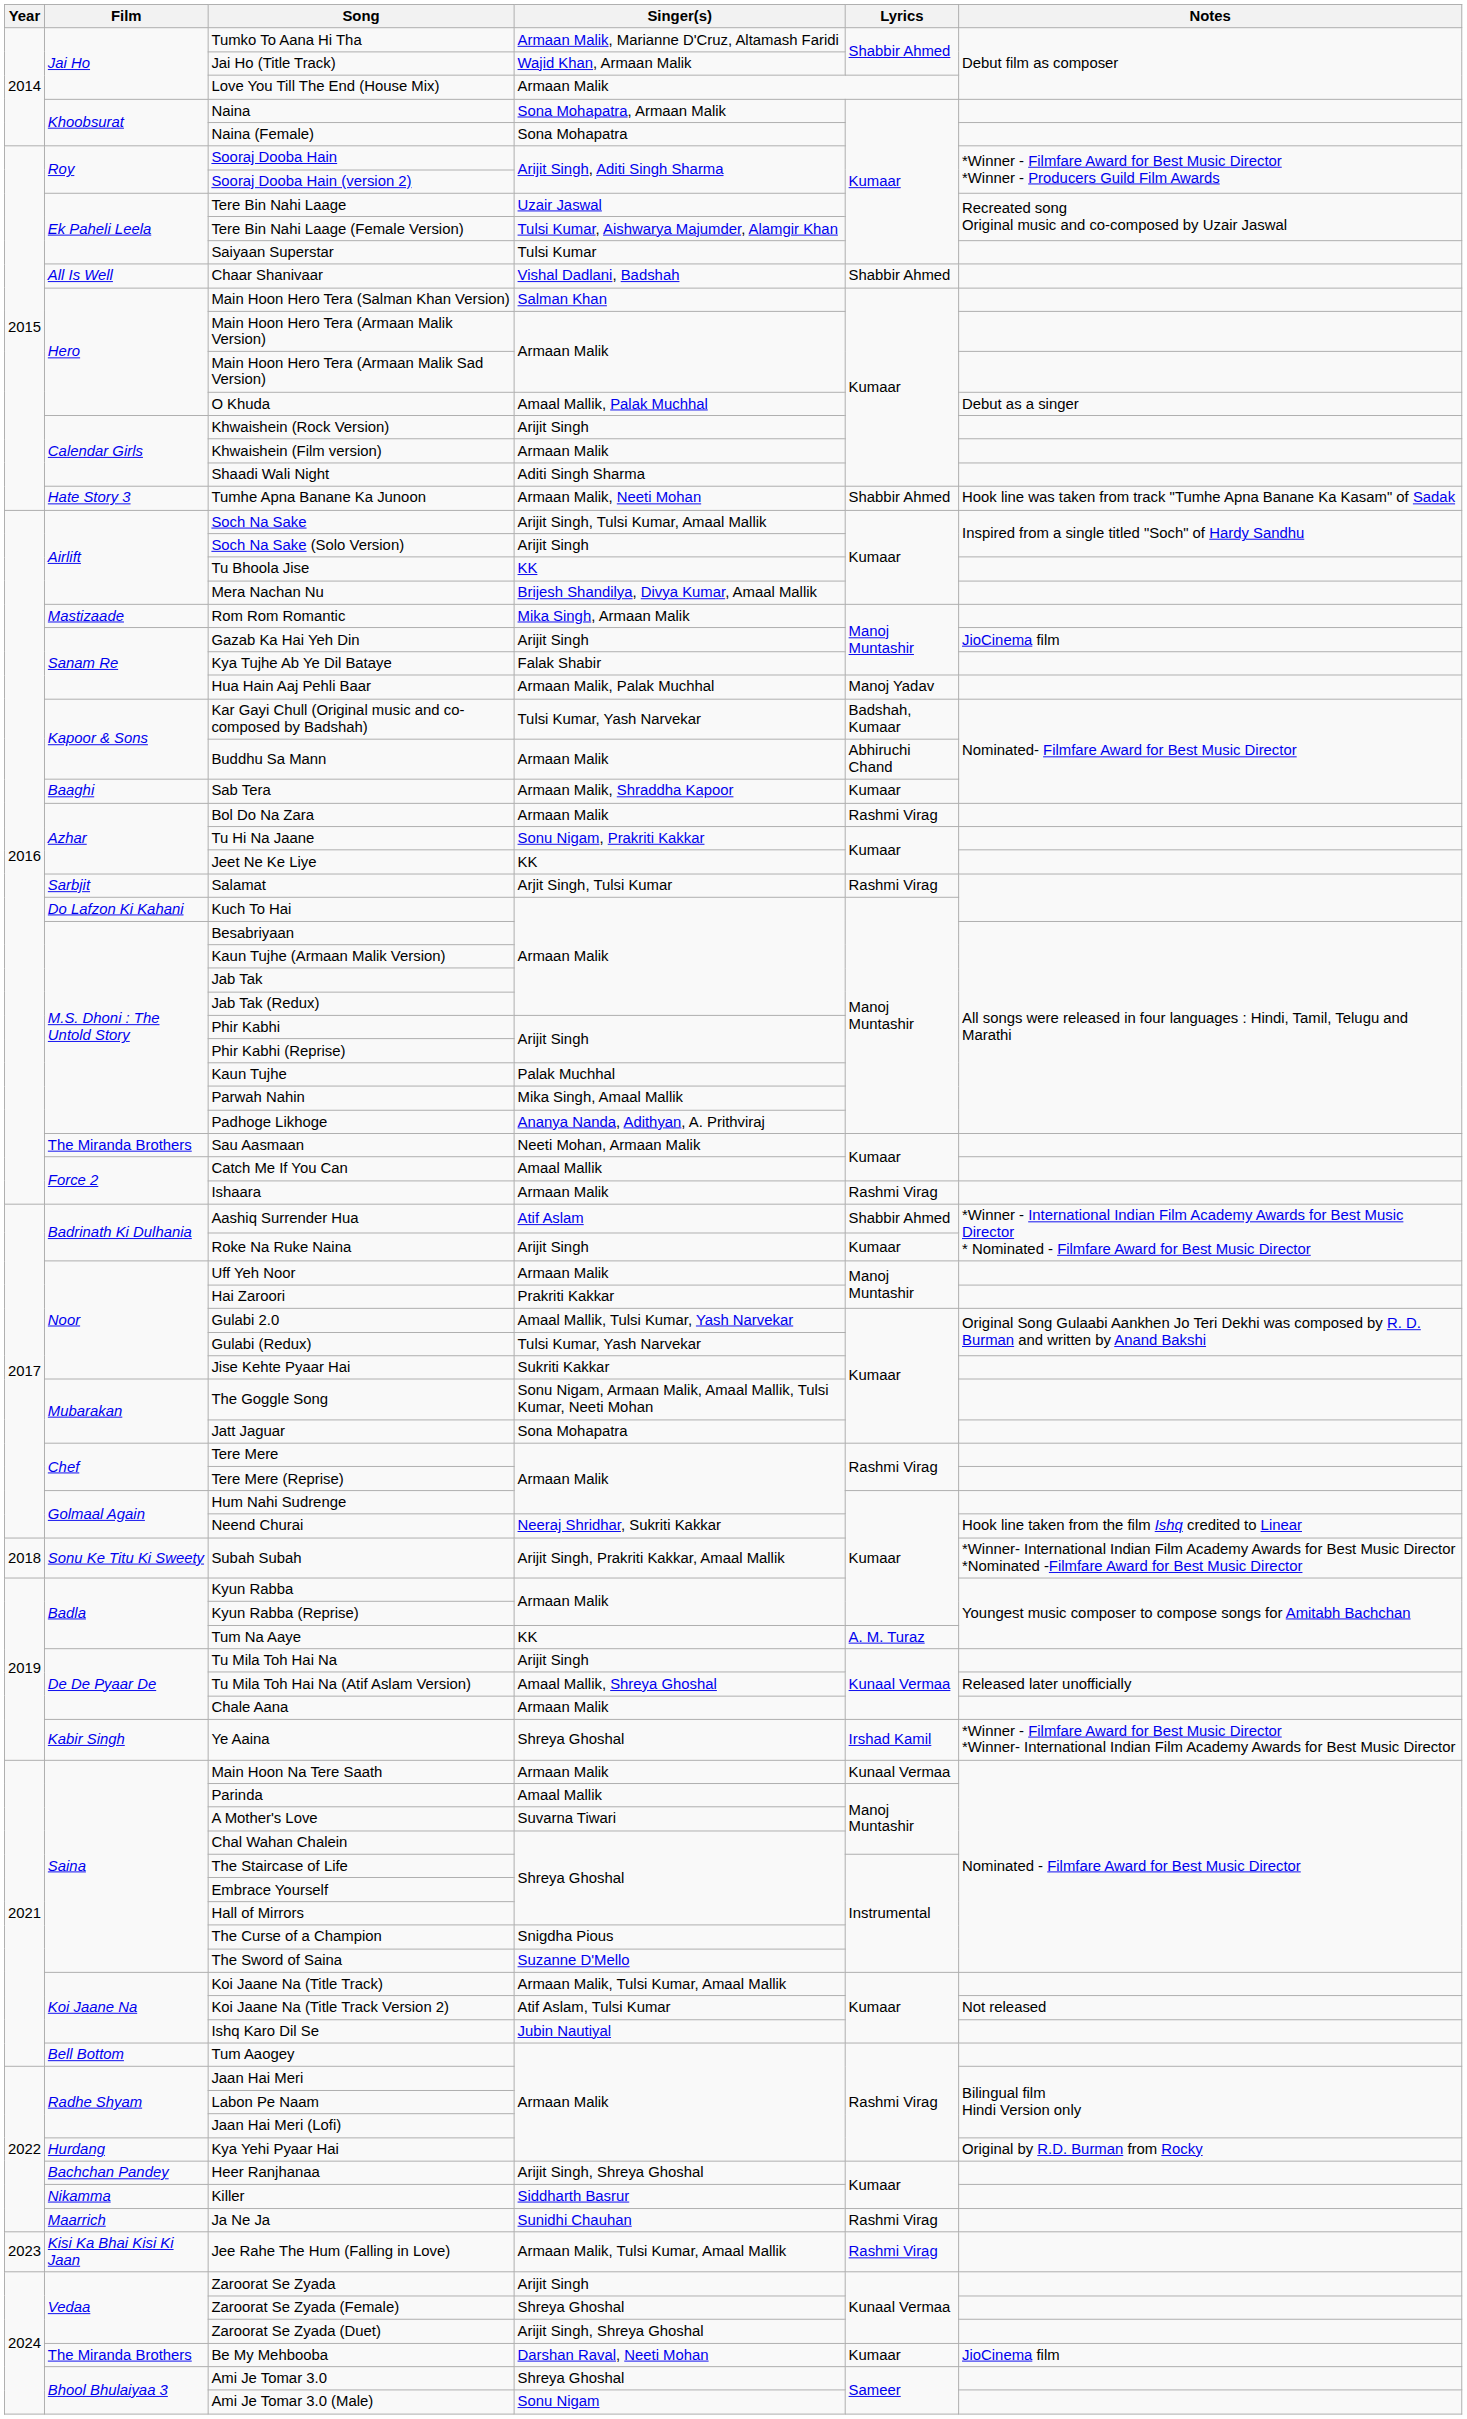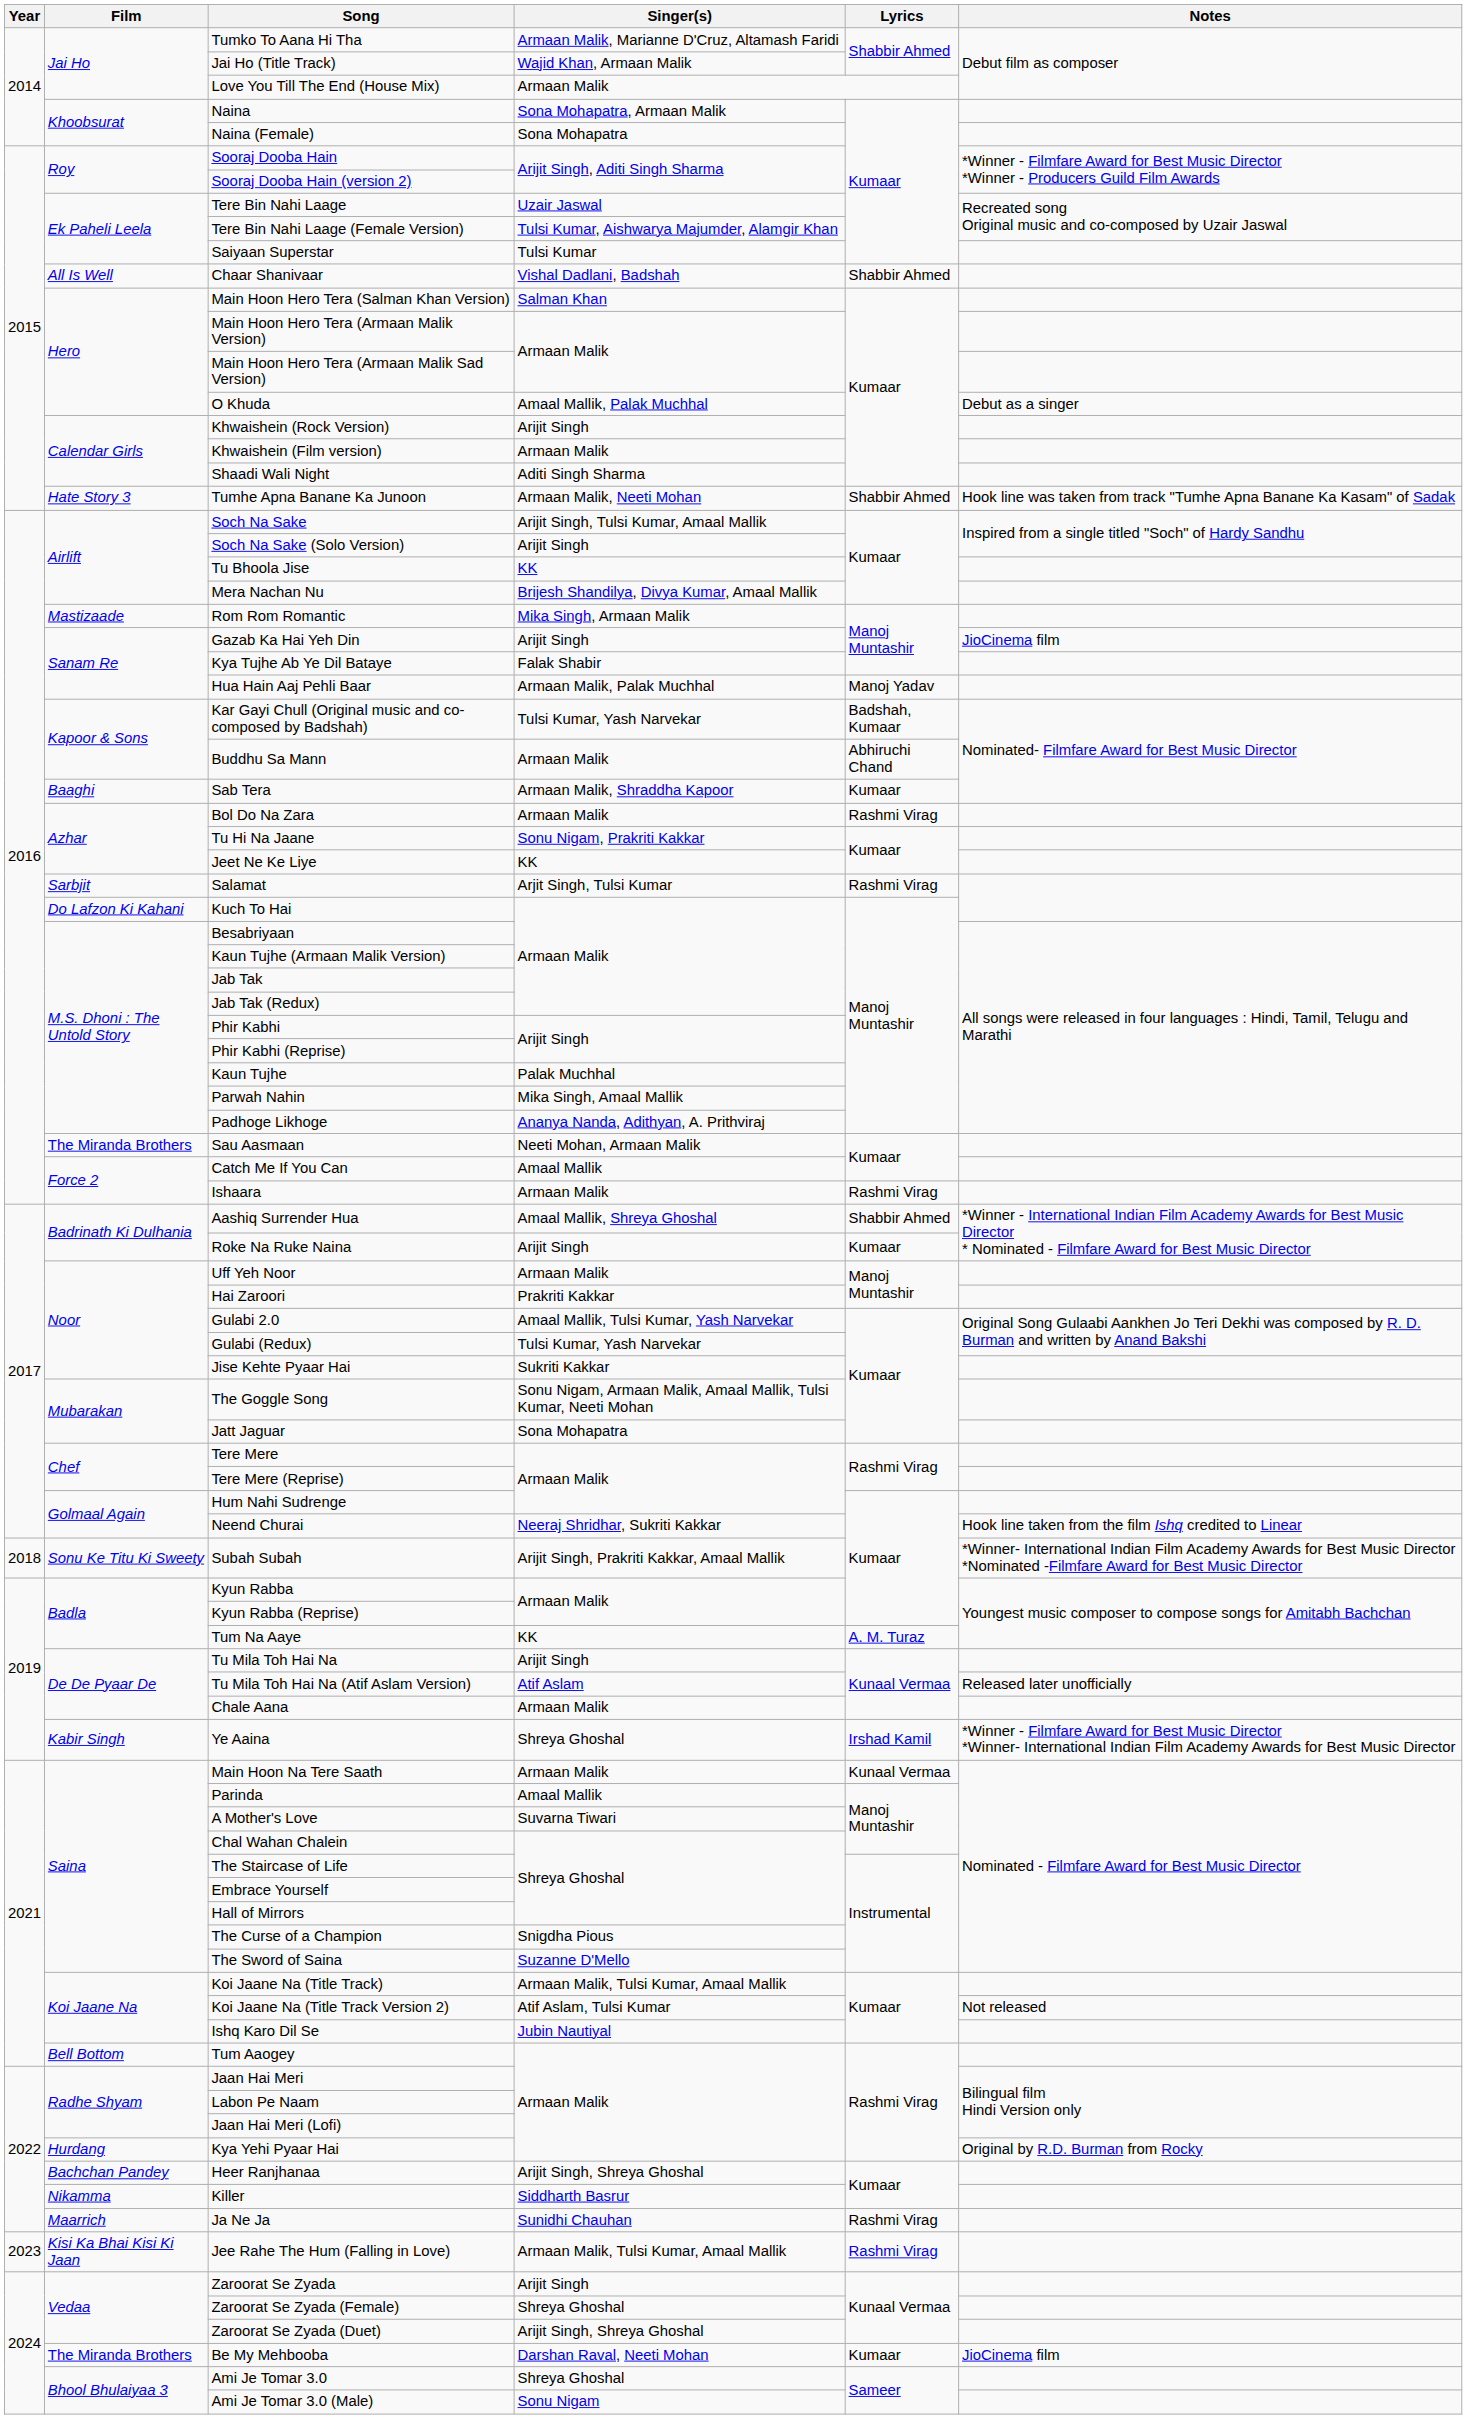Aashiq Surrender Hua | Singer(s): Atif Aslam -> Amaal Mallik, Shreya Ghoshal
Tu Mila Toh Hai Na (Atif Aslam Version) | Singer(s): Amaal Mallik, Shreya Ghoshal -> Atif Aslam
